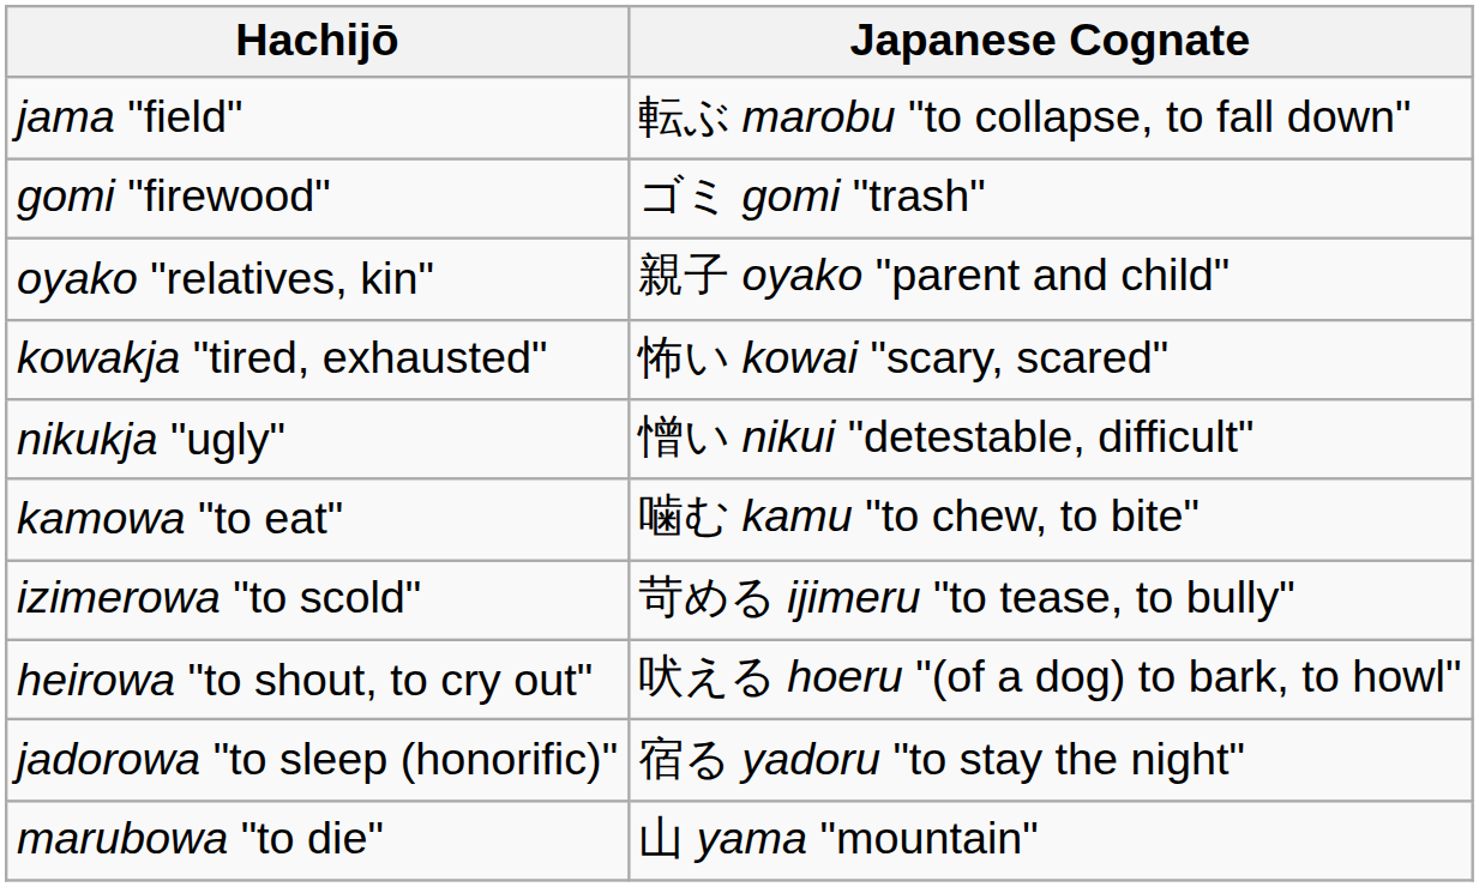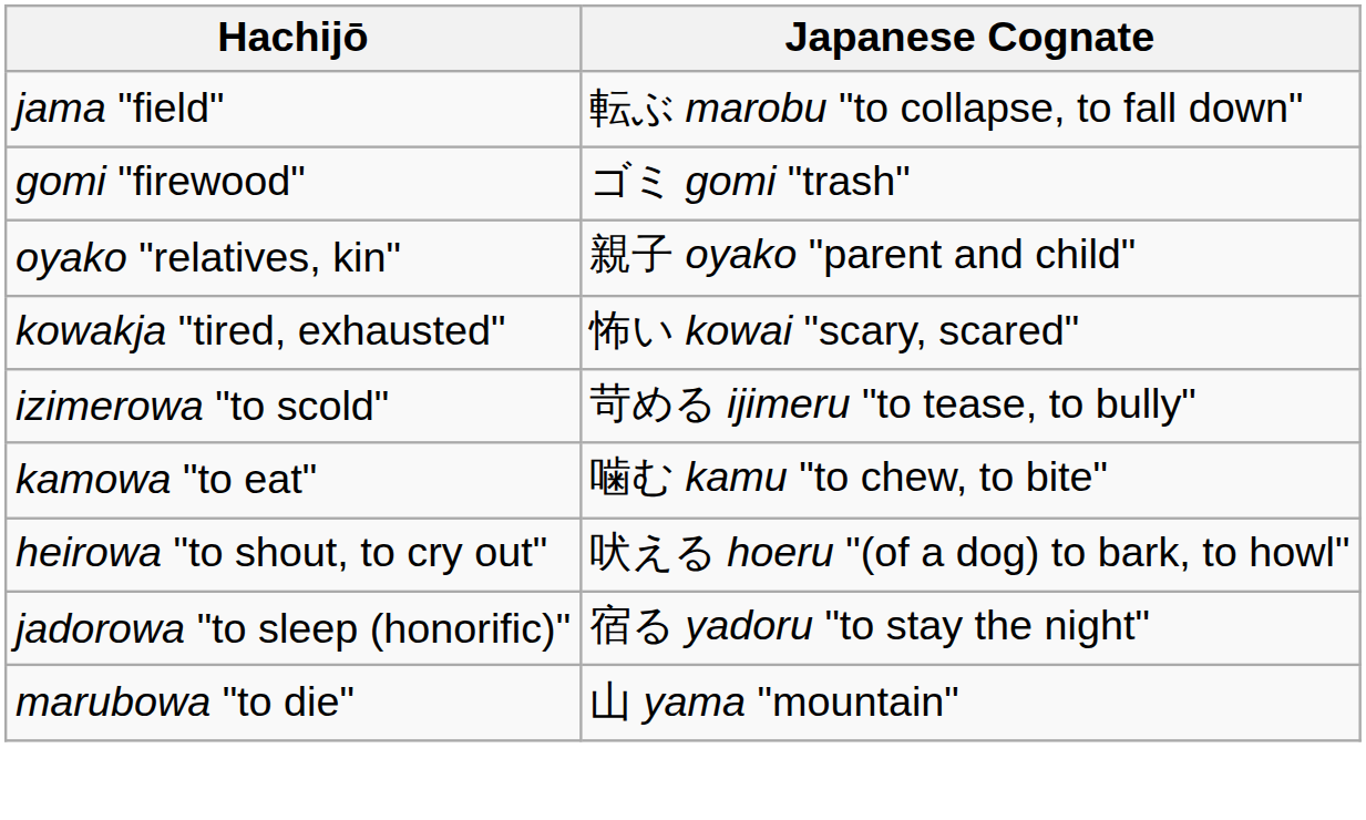- row: nikukja "ugly" | 憎い nikui "detestable, difficult"
rows swapped: kamowa "to eat" <-> izimerowa "to scold"
